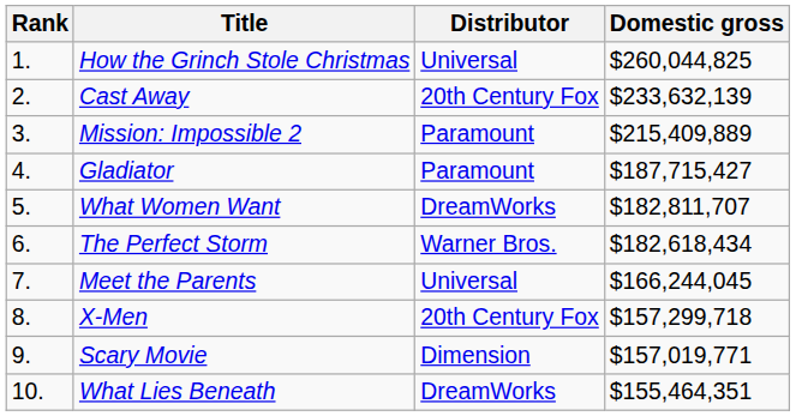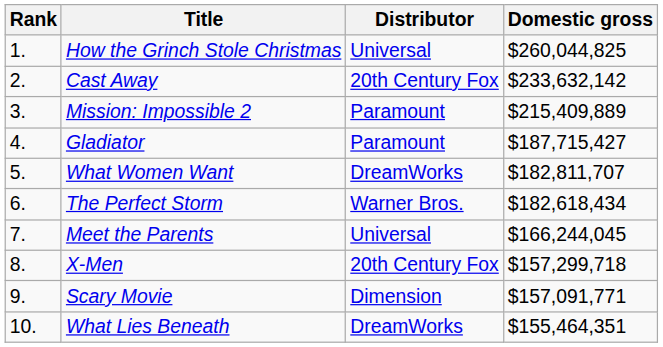Cast Away | Domestic gross: $233,632,139 -> $233,632,142
Scary Movie | Domestic gross: $157,019,771 -> $157,091,771
